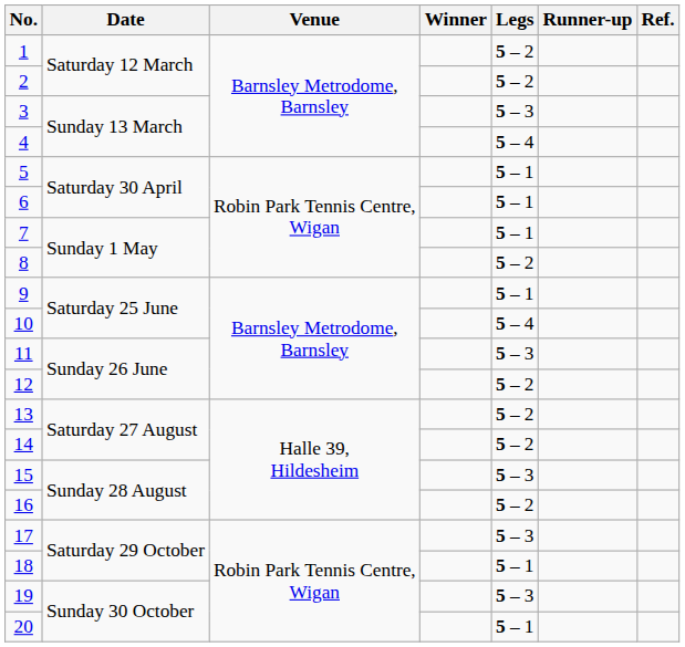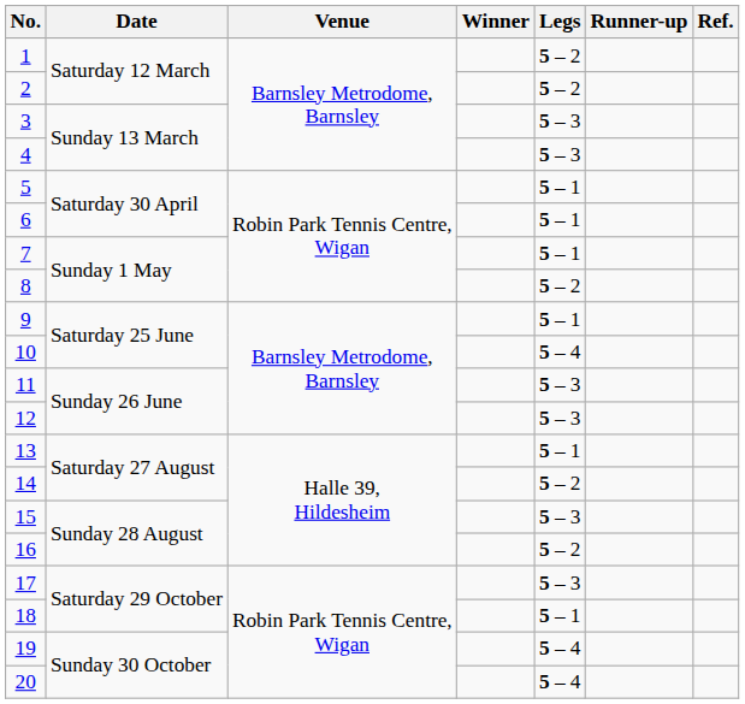4 | Legs: 5 – 4 -> 5 – 3
12 | Legs: 5 – 2 -> 5 – 3
13 | Legs: 5 – 2 -> 5 – 1
19 | Legs: 5 – 3 -> 5 – 4
20 | Legs: 5 – 1 -> 5 – 4
